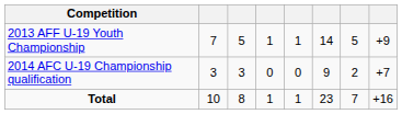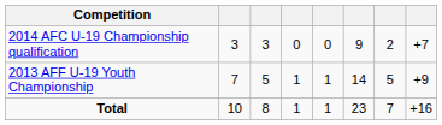rows swapped: 2013 AFF U-19 Youth Championship <-> 2014 AFC U-19 Championship qualification
